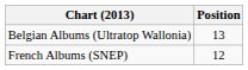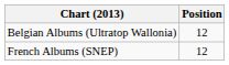Belgian Albums (Ultratop Wallonia) | Position: 13 -> 12
